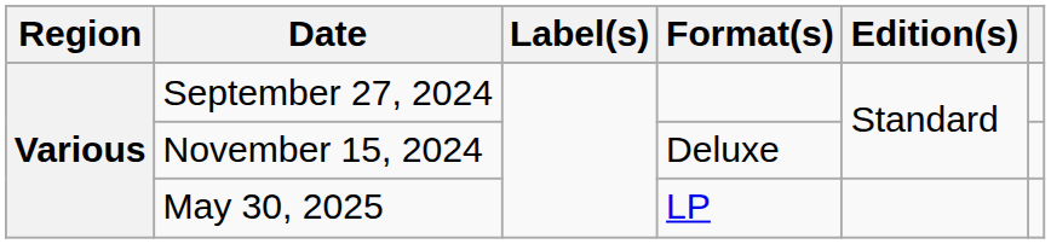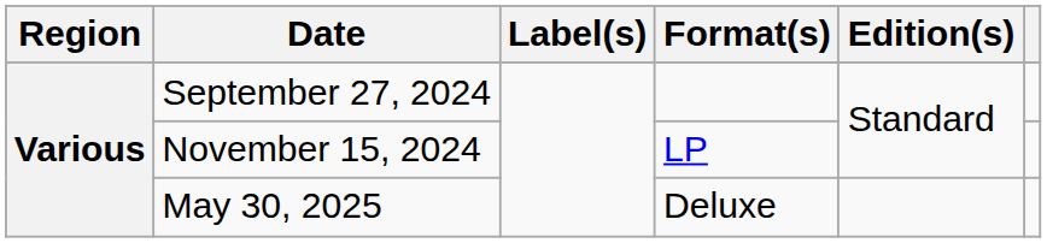November 15, 2024 | Format(s): Deluxe -> LP
May 30, 2025 | Format(s): LP -> Deluxe
